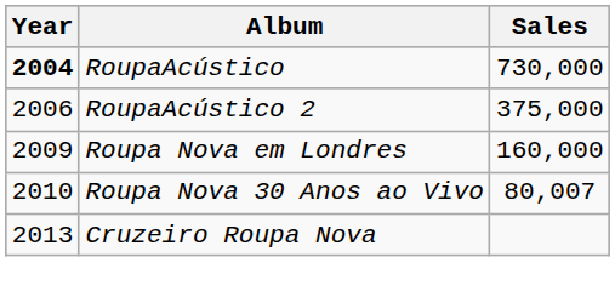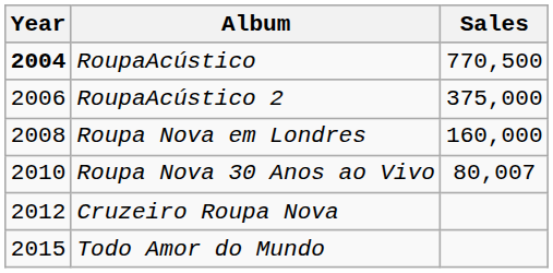RoupaAcústico | Sales: 730,000 -> 770,500
Roupa Nova em Londres | Year: 2009 -> 2008
Cruzeiro Roupa Nova | Year: 2013 -> 2012
+ row: 2015 | Todo Amor do Mundo
